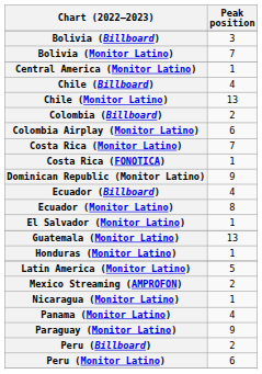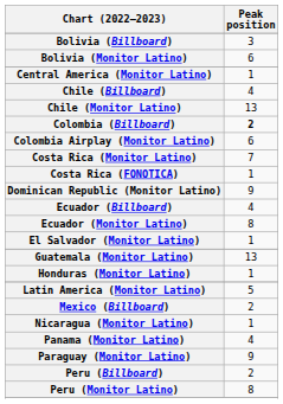Bolivia (Monitor Latino) | Peak position: 7 -> 6
Colombia (Billboard) | Peak position: normal -> bold
+ row: Mexico (Billboard) | 2
- row: Mexico Streaming (AMPROFON) | 2
Peru (Monitor Latino) | Peak position: 6 -> 8
